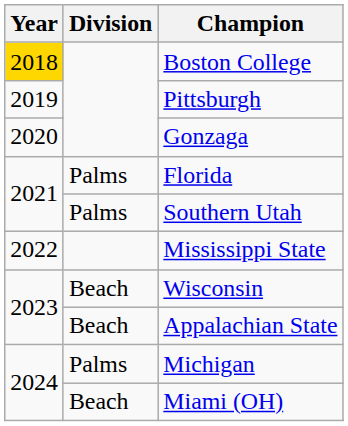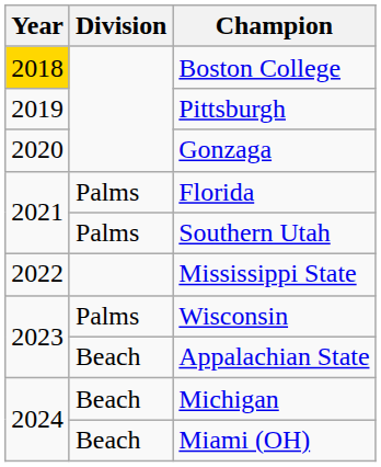Wisconsin | Division: Beach -> Palms
Michigan | Division: Palms -> Beach
